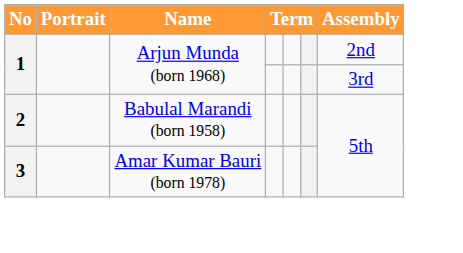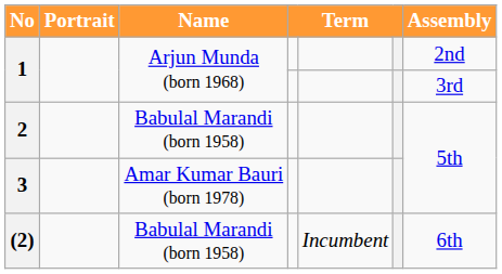+ row: (2) | Babulal Marandi (born 1958) | Incumbent | 6th
